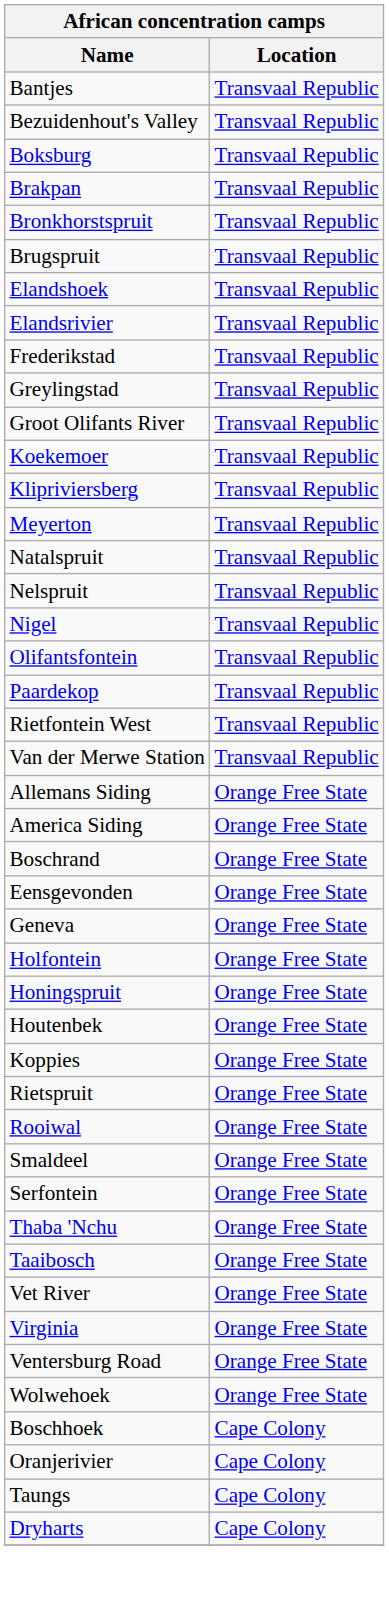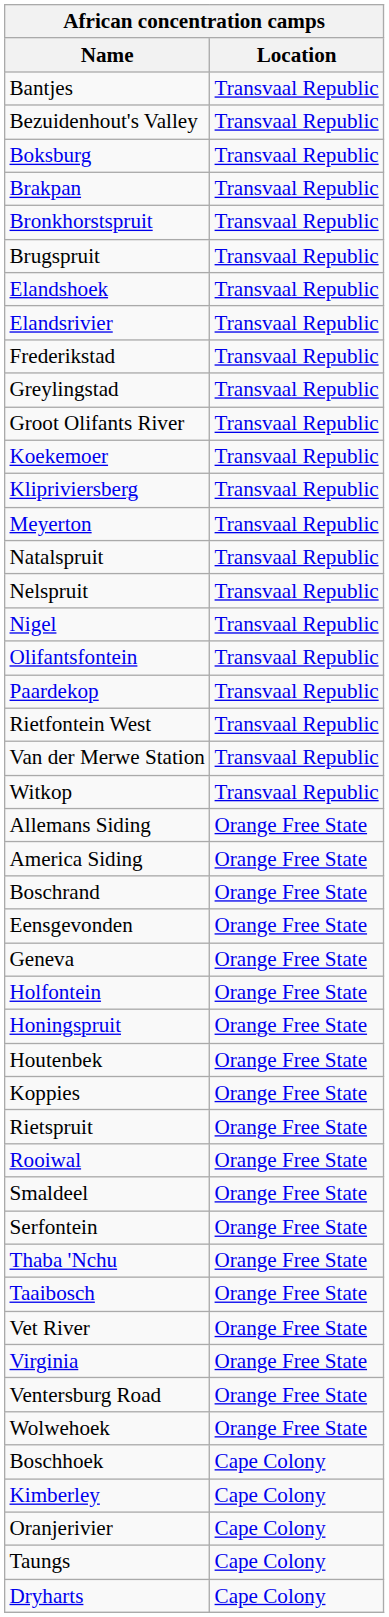+ row: Witkop | Transvaal Republic
+ row: Kimberley | Cape Colony
